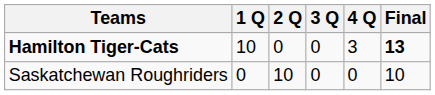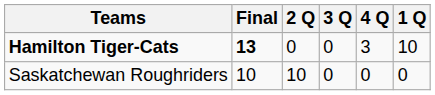columns swapped: 1 Q <-> Final
